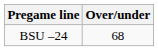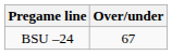BSU –24 | Over/under: 68 -> 67
